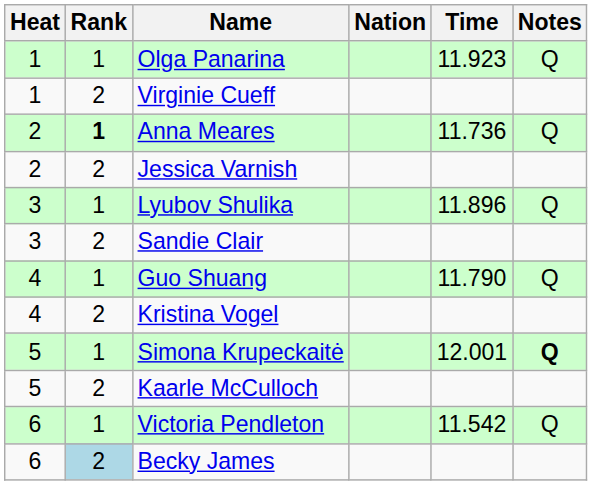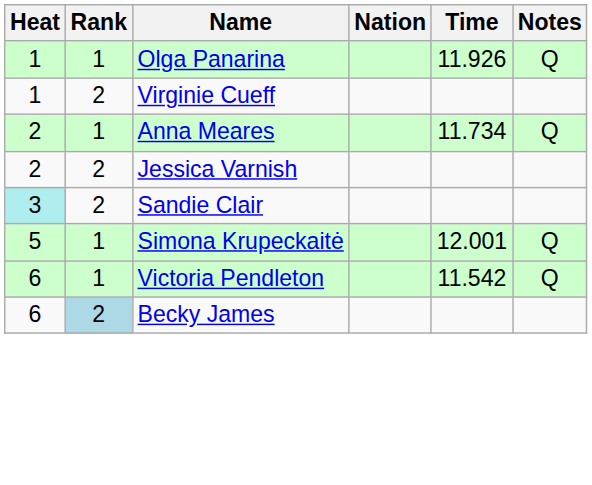Olga Panarina | Time: 11.923 -> 11.926
Anna Meares | Rank: bold -> normal
Anna Meares | Time: 11.736 -> 11.734
- row: 3 | 1 | Lyubov Shulika | 11.896 | Q
Sandie Clair | Heat: no background -> paleturquoise background
- row: 4 | 1 | Guo Shuang | 11.790 | Q
- row: 4 | 2 | Kristina Vogel
Simona Krupeckaitė | Notes: bold -> normal
- row: 5 | 2 | Kaarle McCulloch
